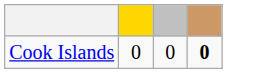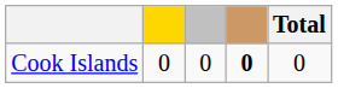+ column: Total | 0
